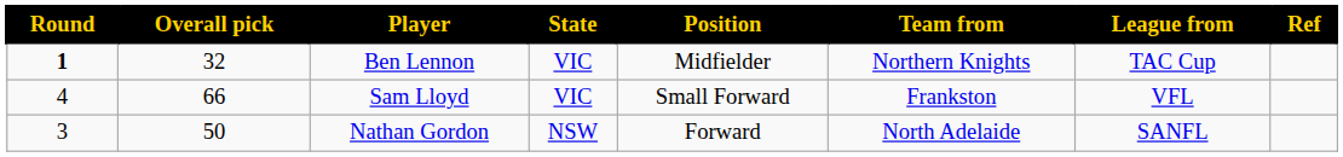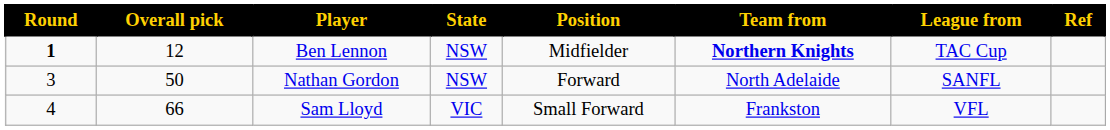Ben Lennon | Overall pick: 32 -> 12
Ben Lennon | State: VIC -> NSW
Ben Lennon | Team from: normal -> bold
rows swapped: Nathan Gordon <-> Sam Lloyd
